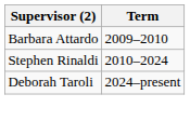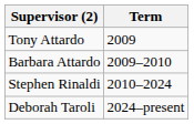+ row: Tony Attardo | 2009
